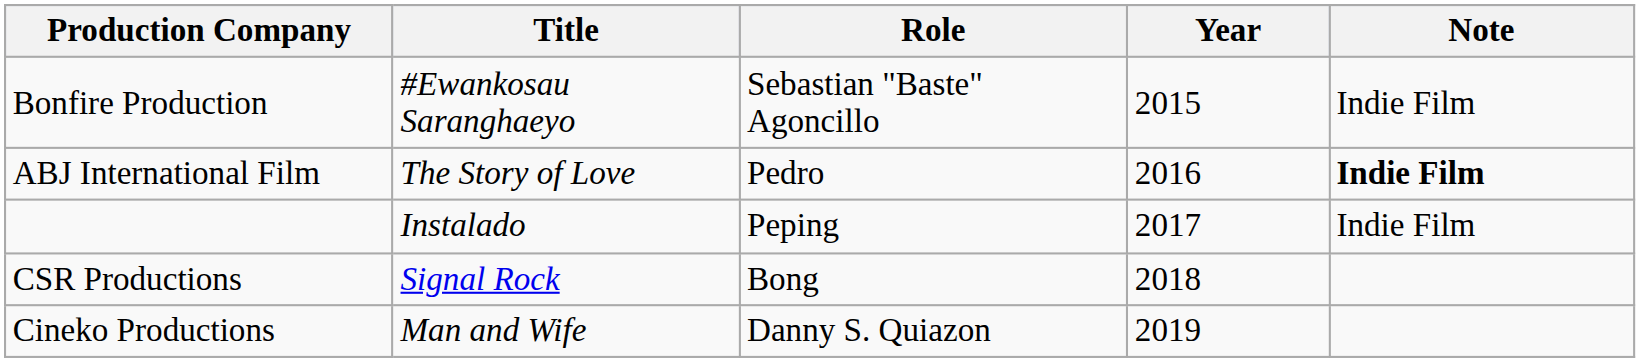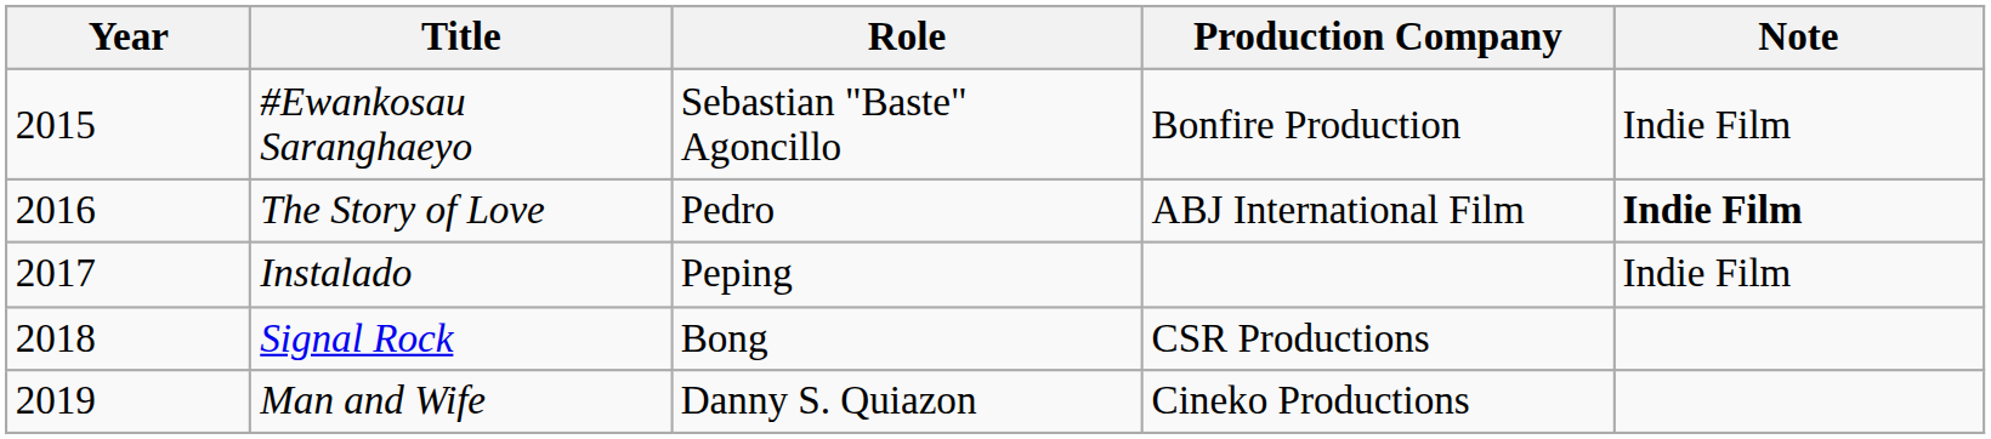columns swapped: Year <-> Production Company
